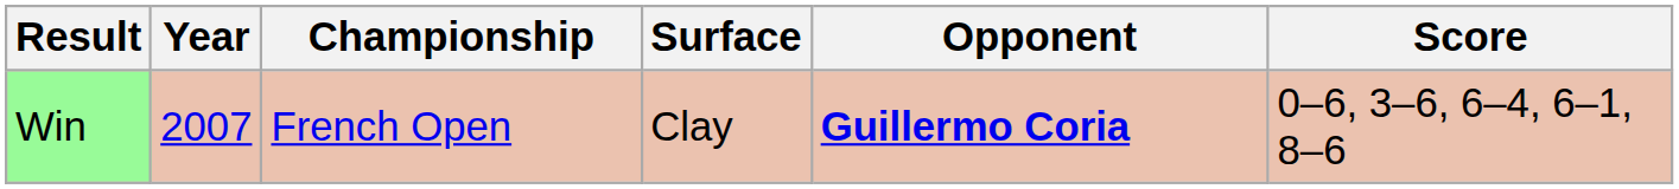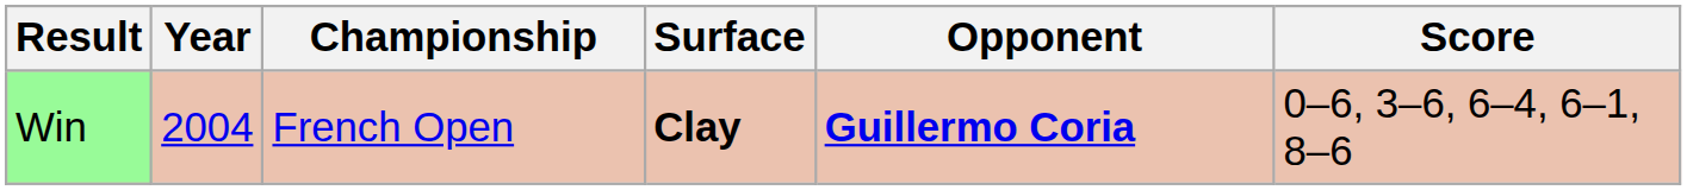Win | Year: 2007 -> 2004
Win | Surface: normal -> bold
